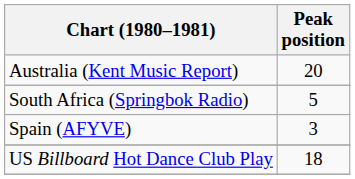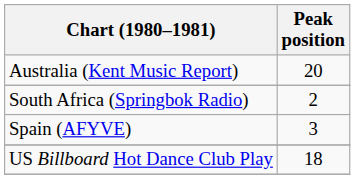South Africa (Springbok Radio) | Peak position: 5 -> 2
